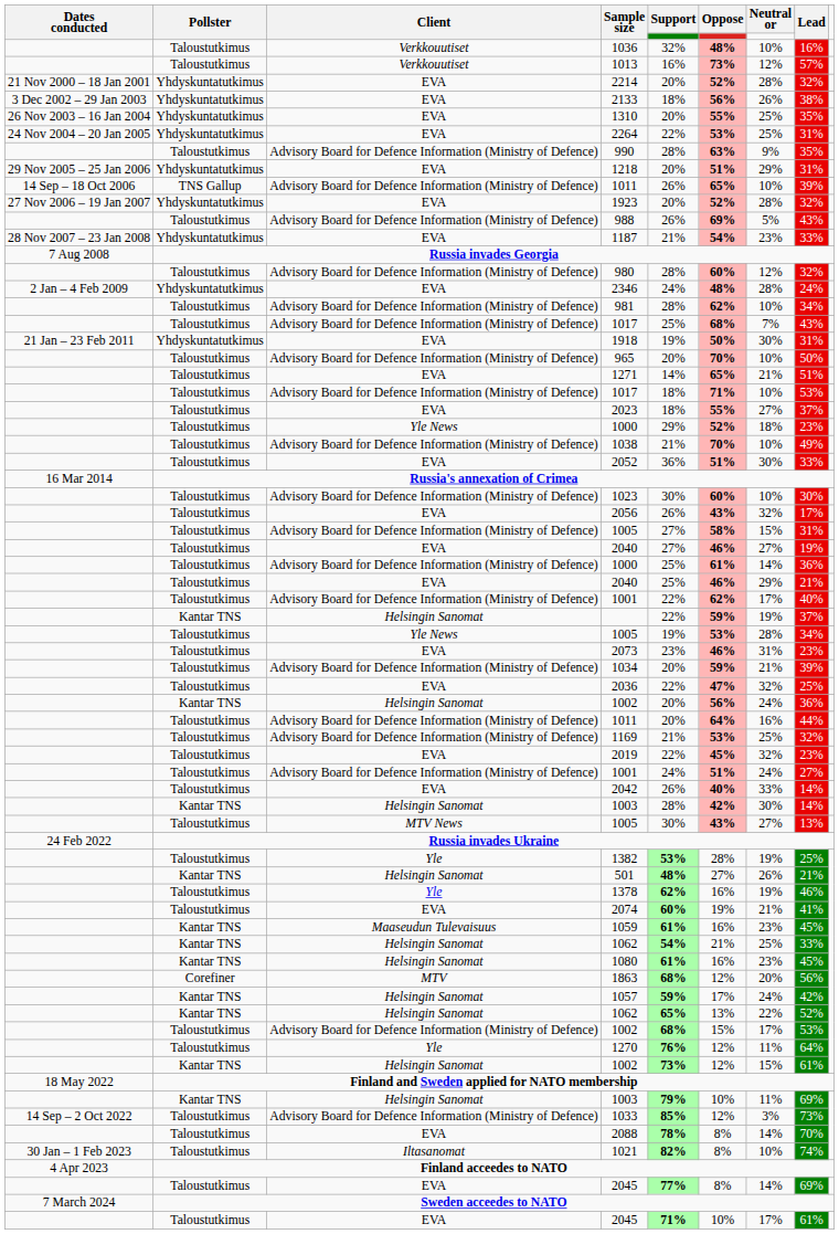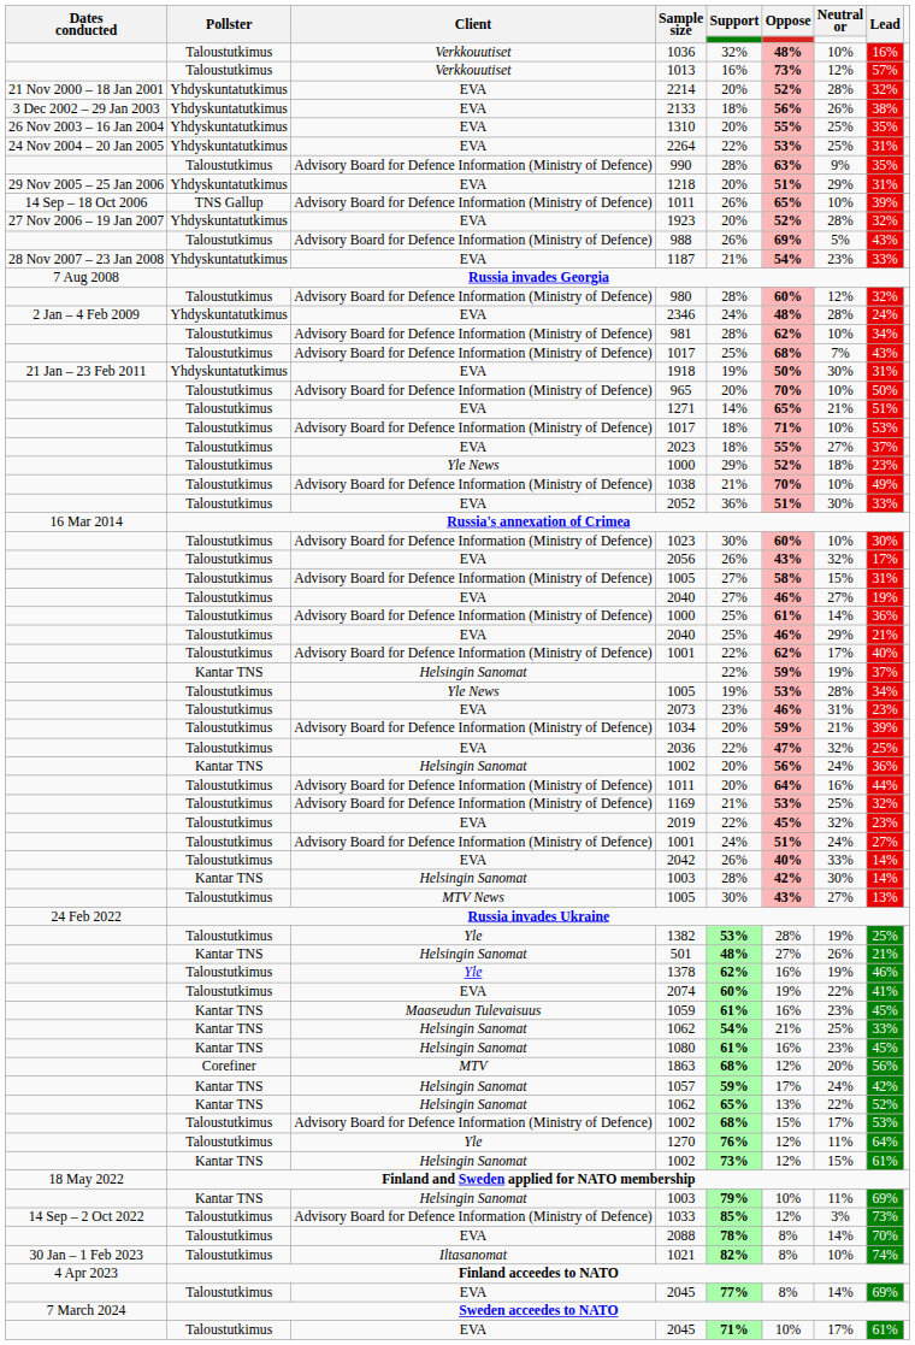2074 | Neutral or: 21% -> 22%
